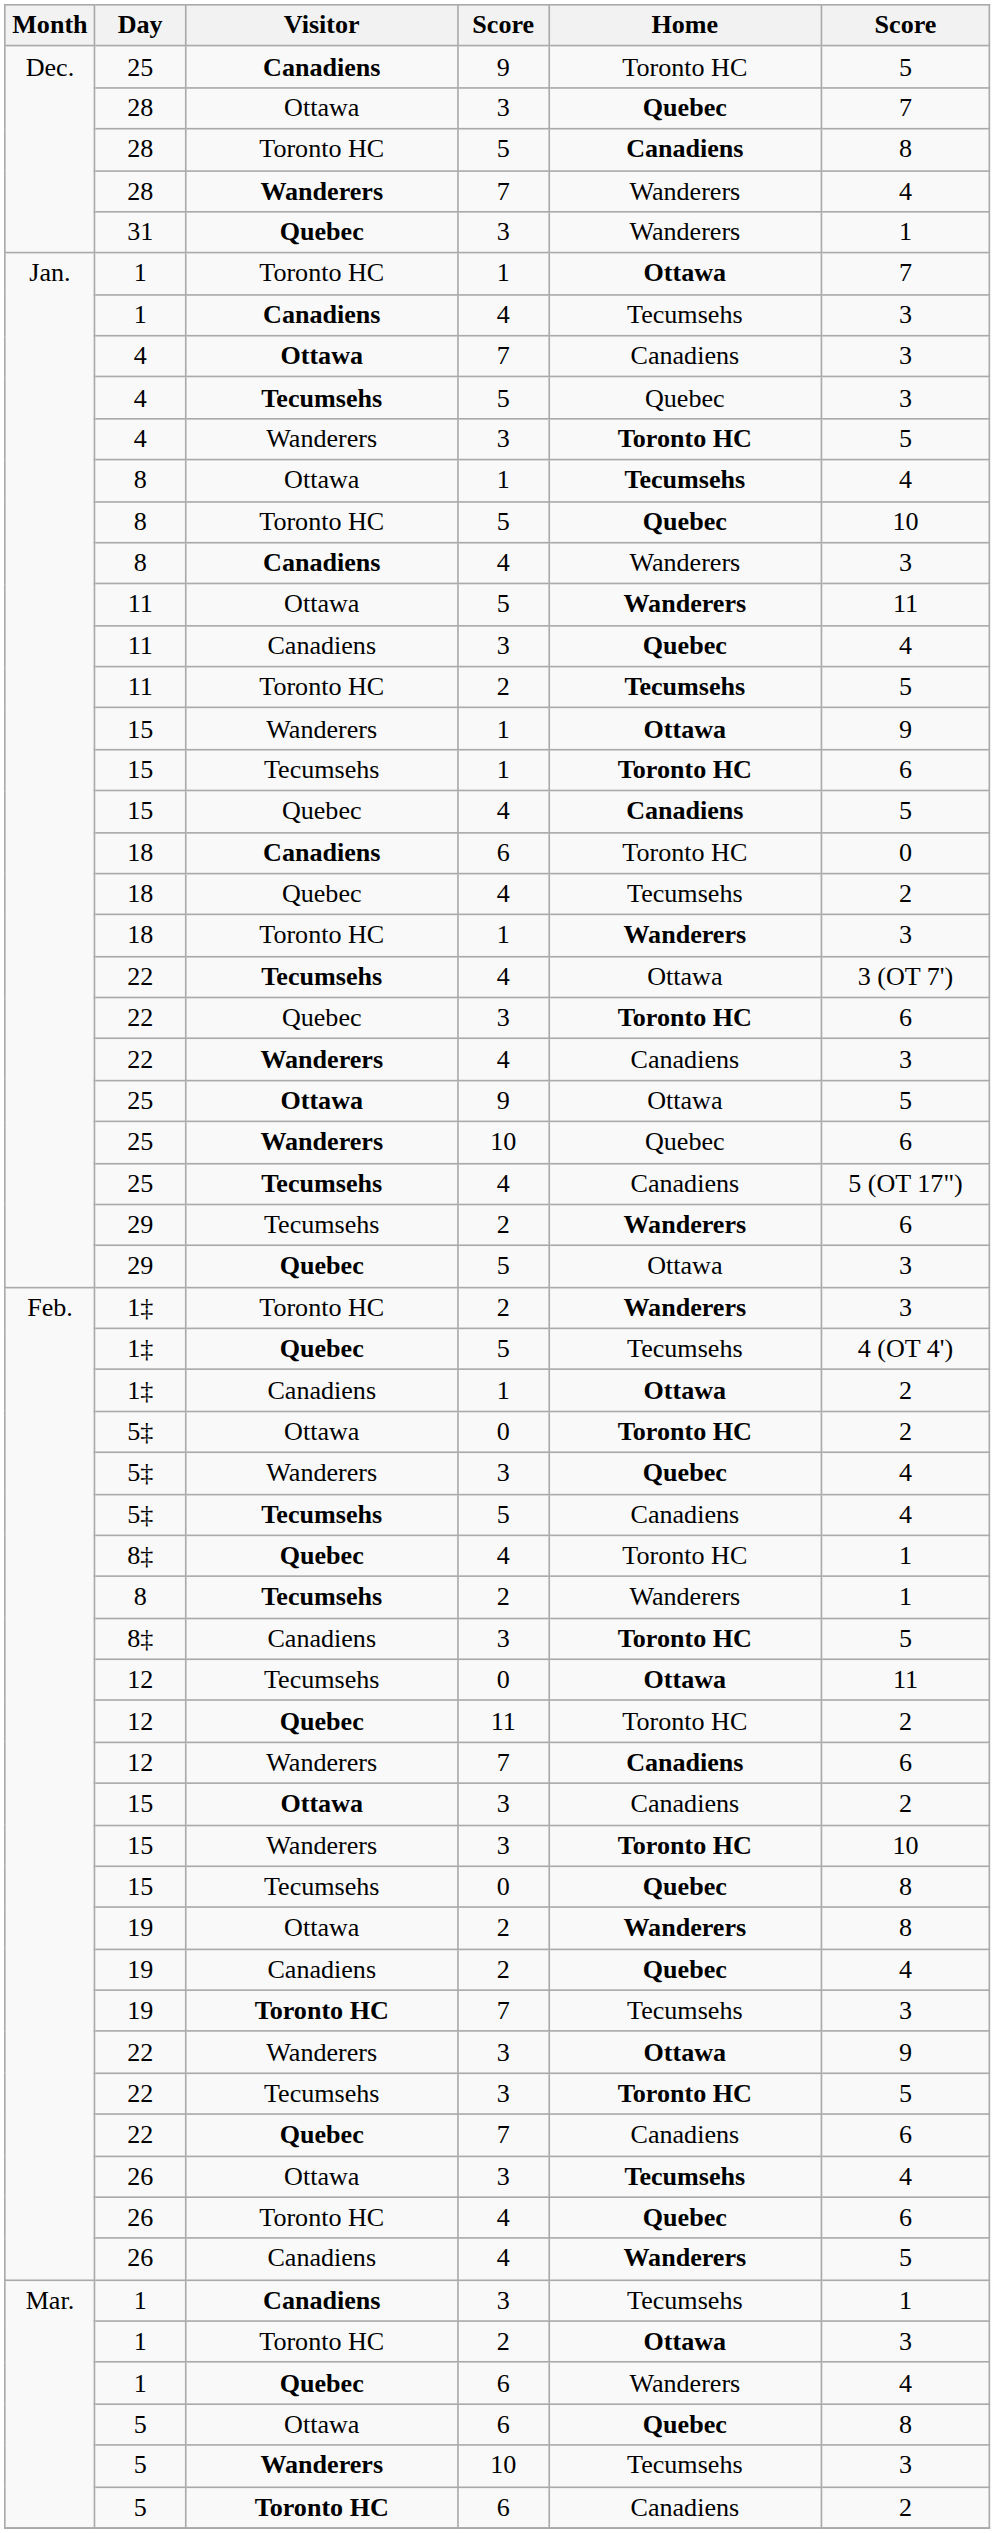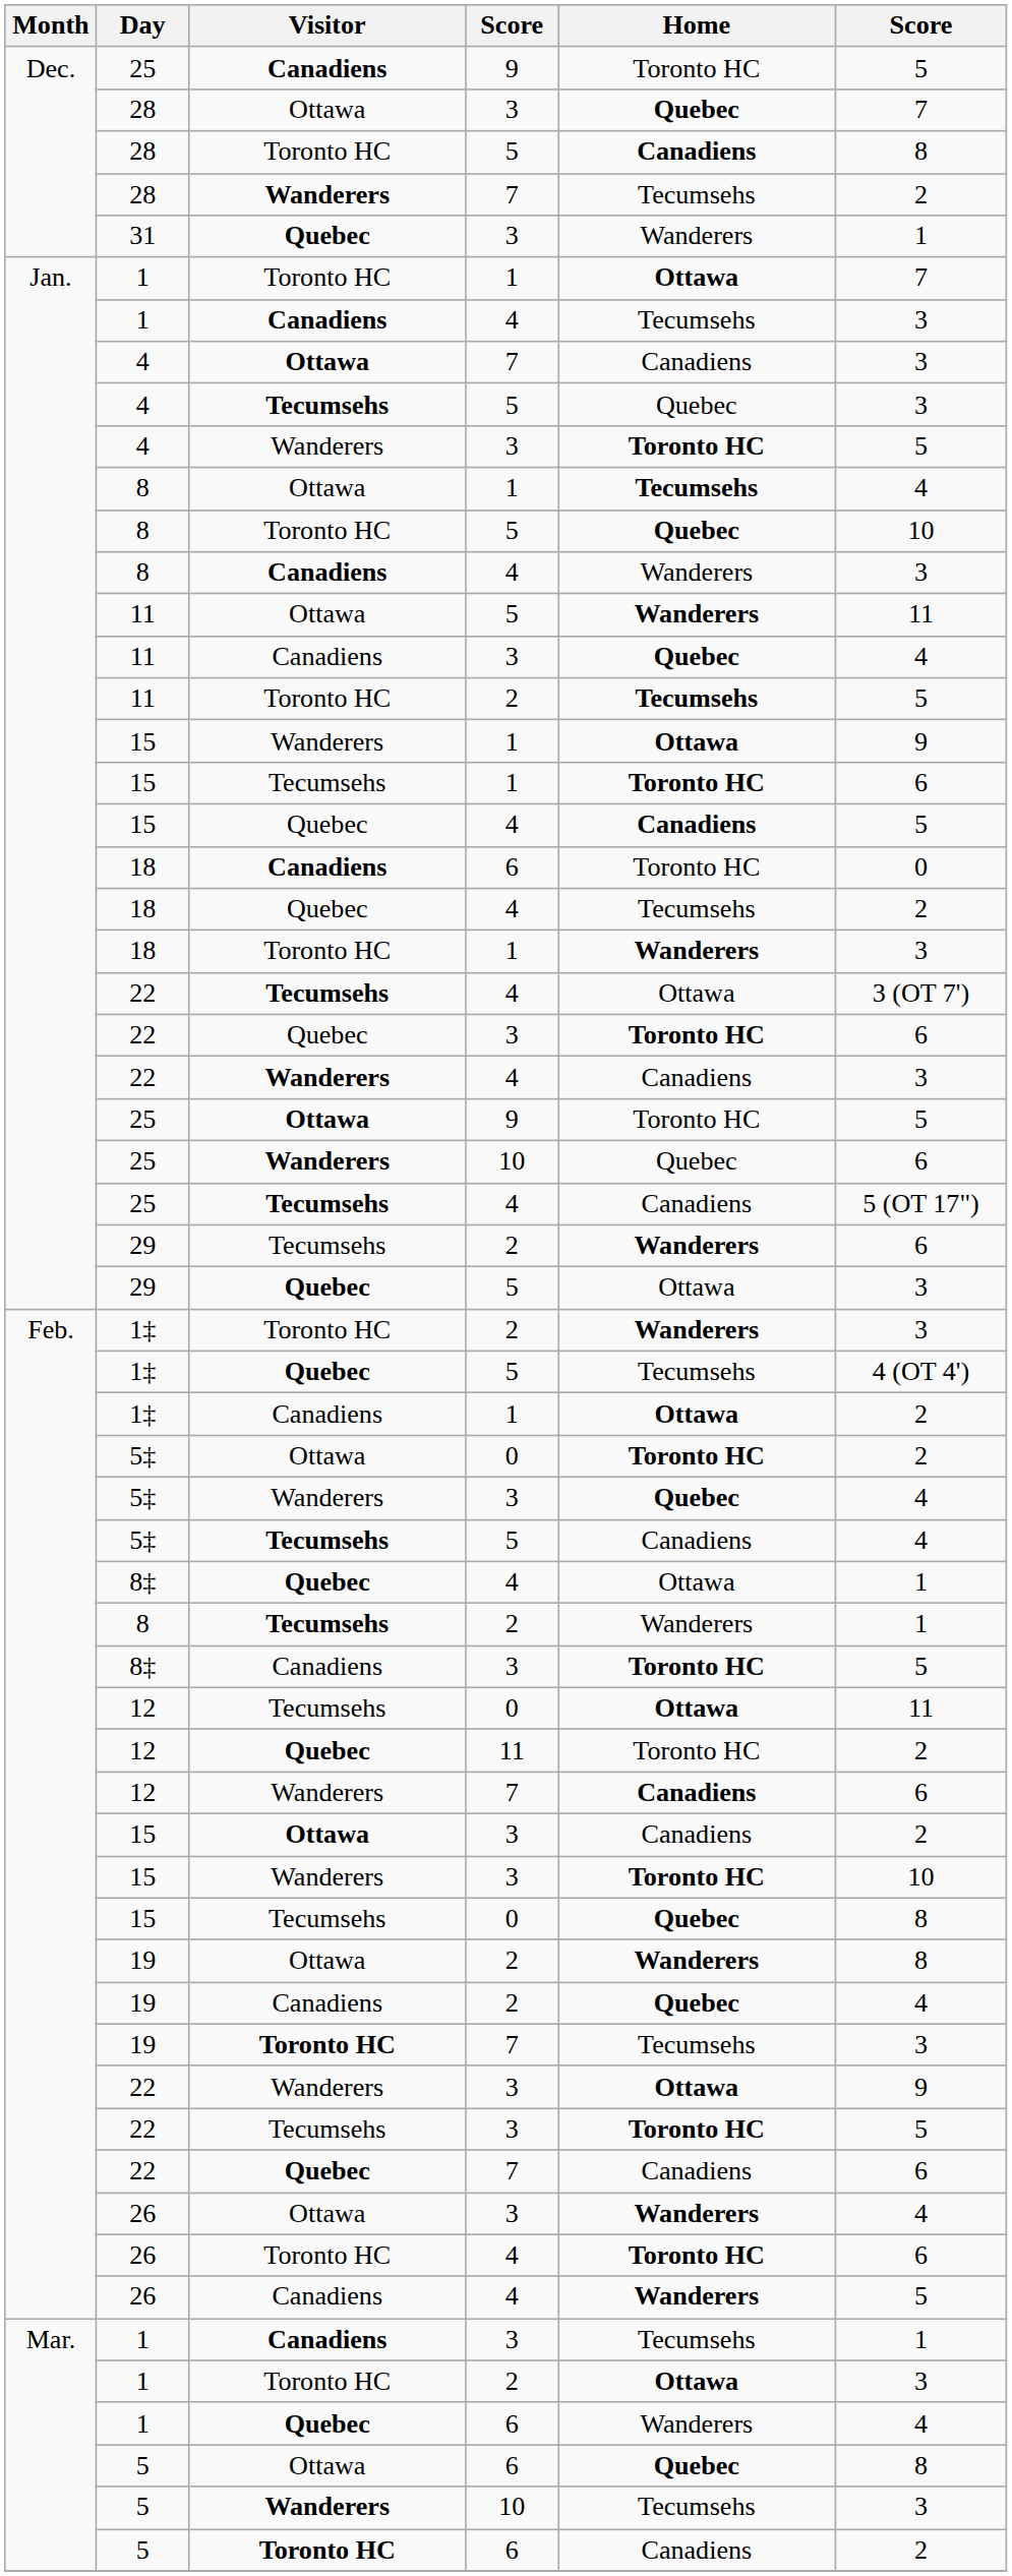28 / Wanderers | Home: Wanderers -> Tecumsehs
28 / Wanderers | column 6: 4 -> 2
25 / Ottawa | Home: Ottawa -> Toronto HC
8‡ / Quebec | Home: Toronto HC -> Ottawa
26 / Ottawa | Home: Tecumsehs -> Wanderers
26 / Toronto HC | Home: Quebec -> Toronto HC
